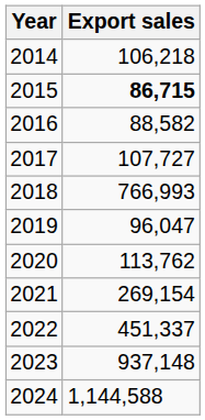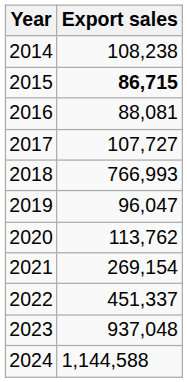2014 | Export sales: 106,218 -> 108,238
2016 | Export sales: 88,582 -> 88,081
2023 | Export sales: 937,148 -> 937,048
